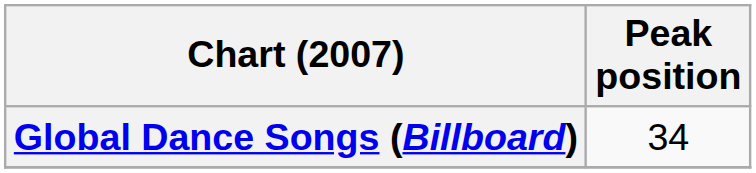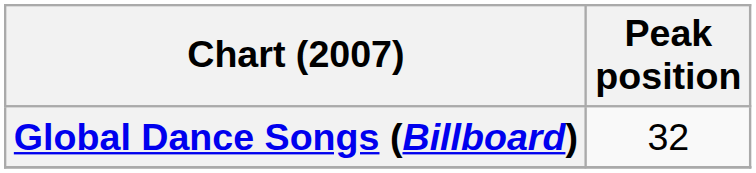Global Dance Songs (Billboard) | Peak position: 34 -> 32
